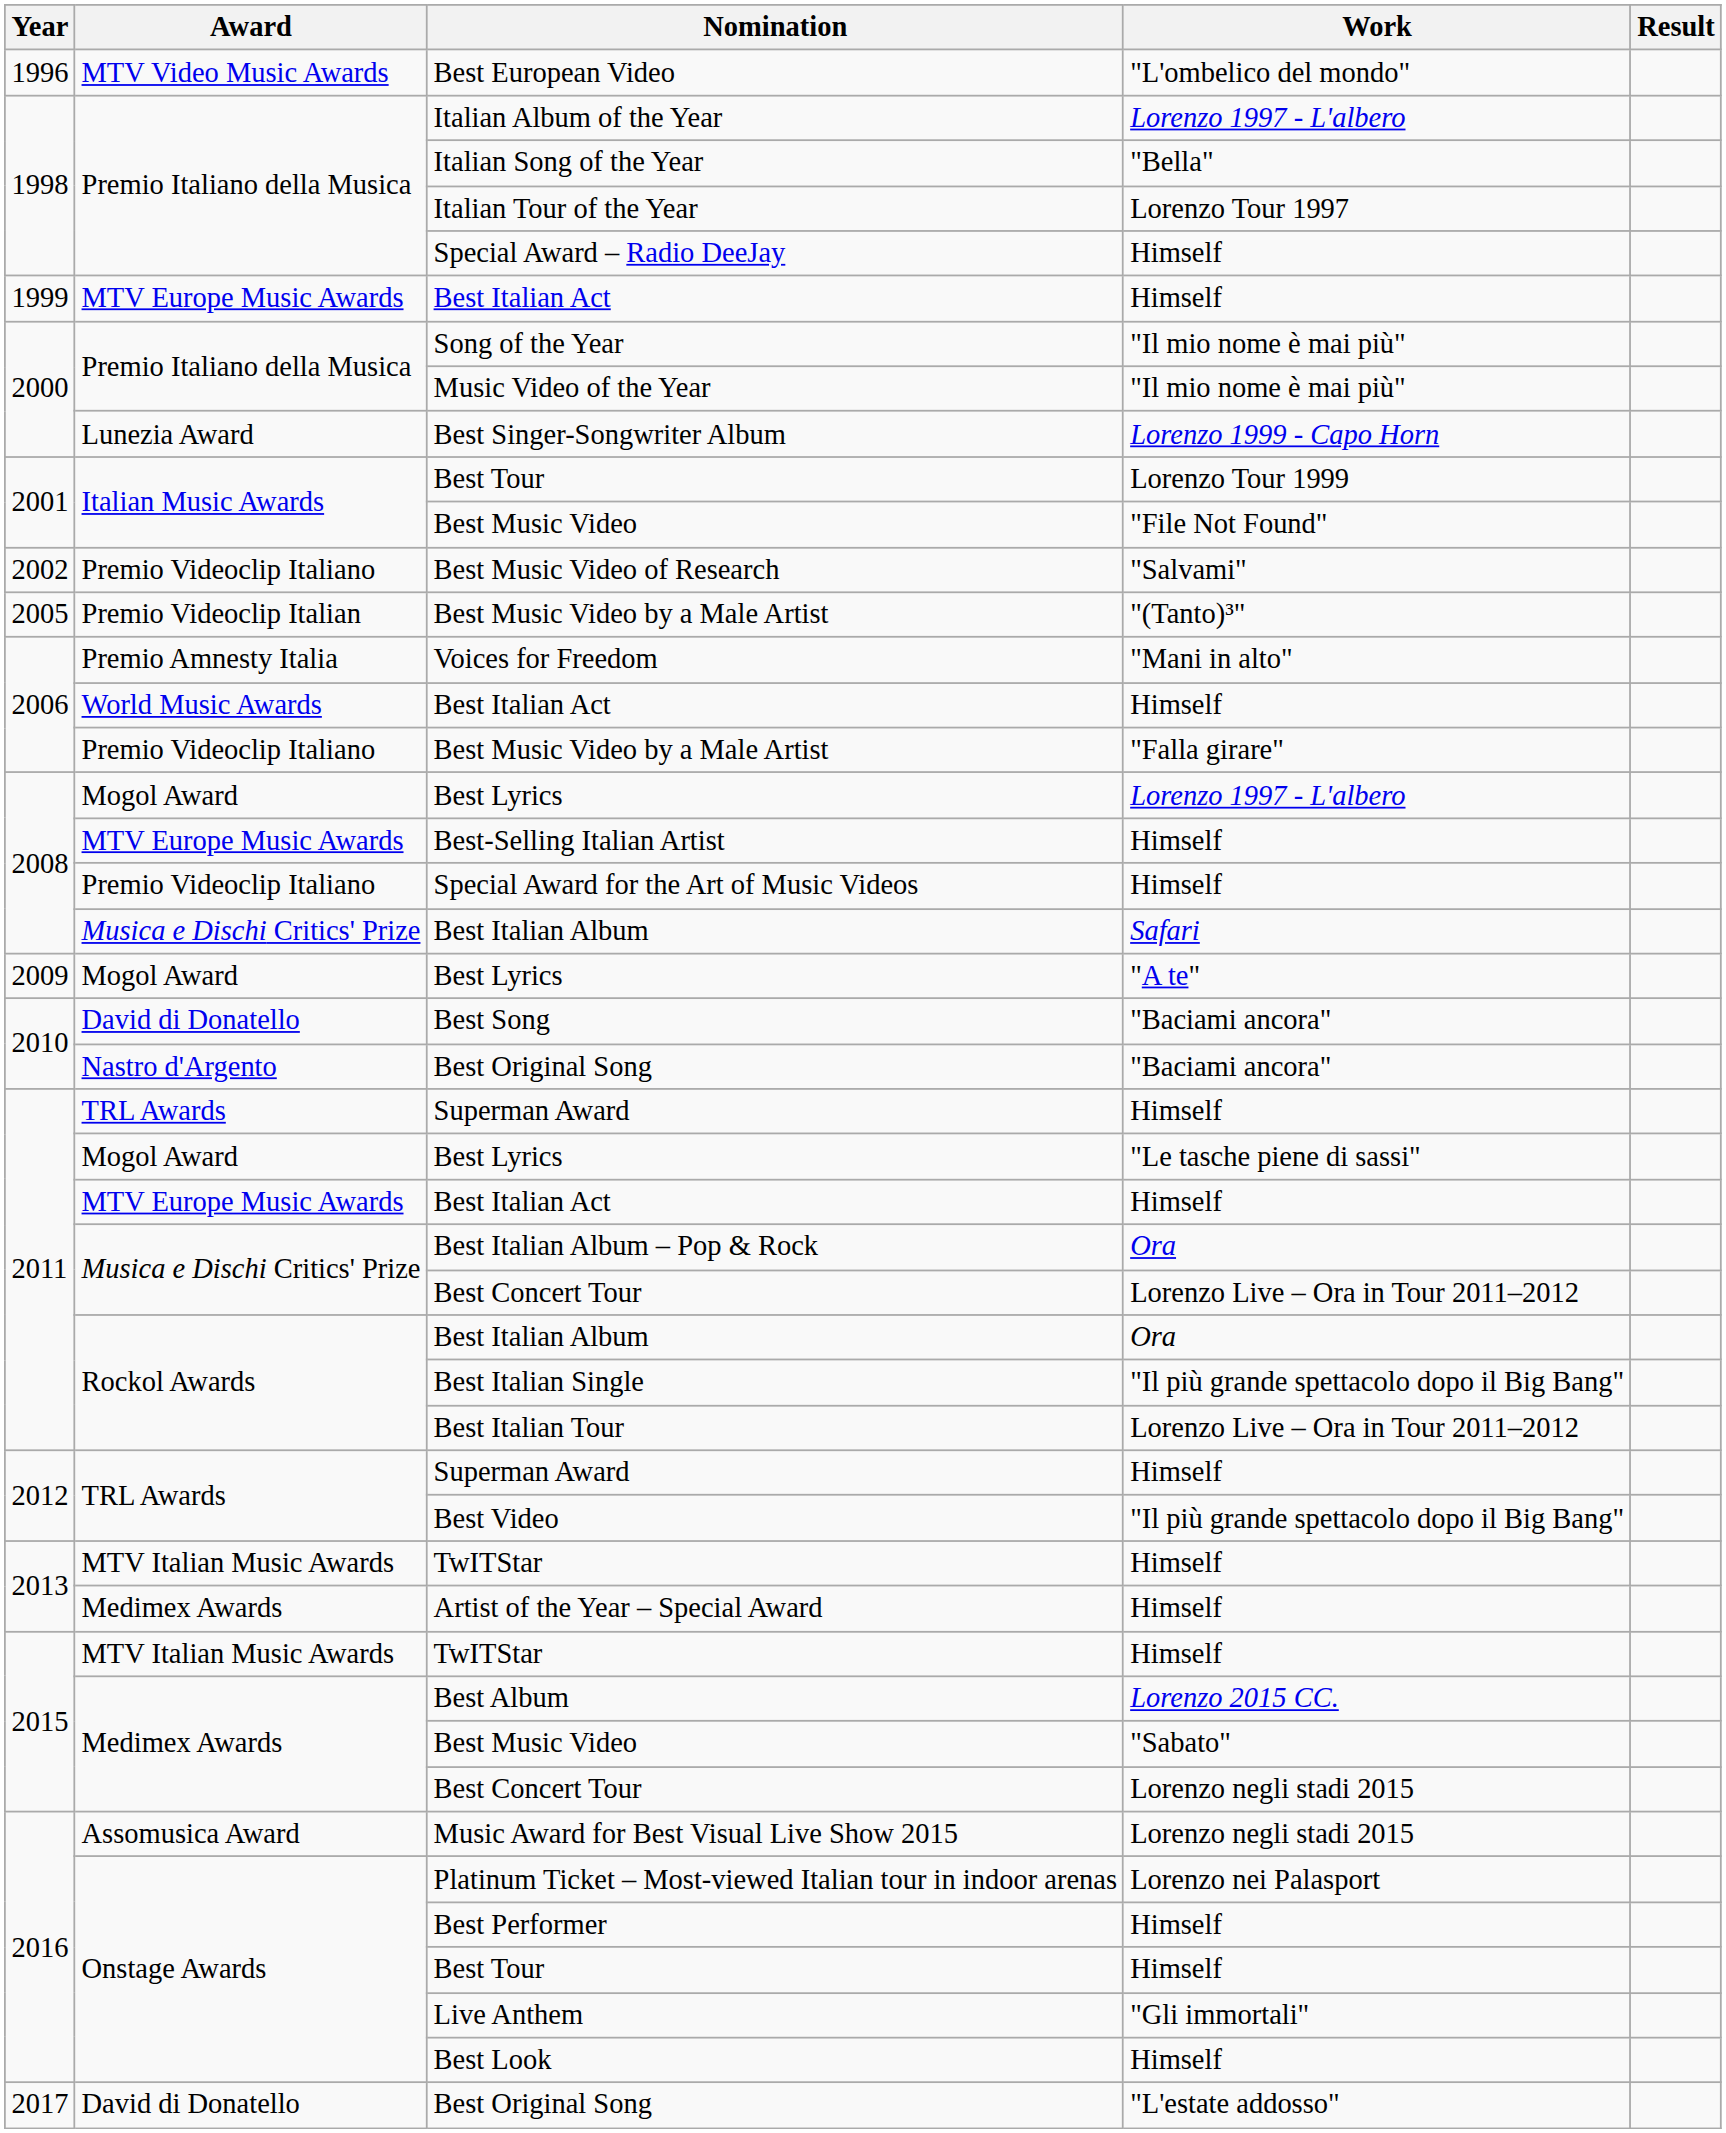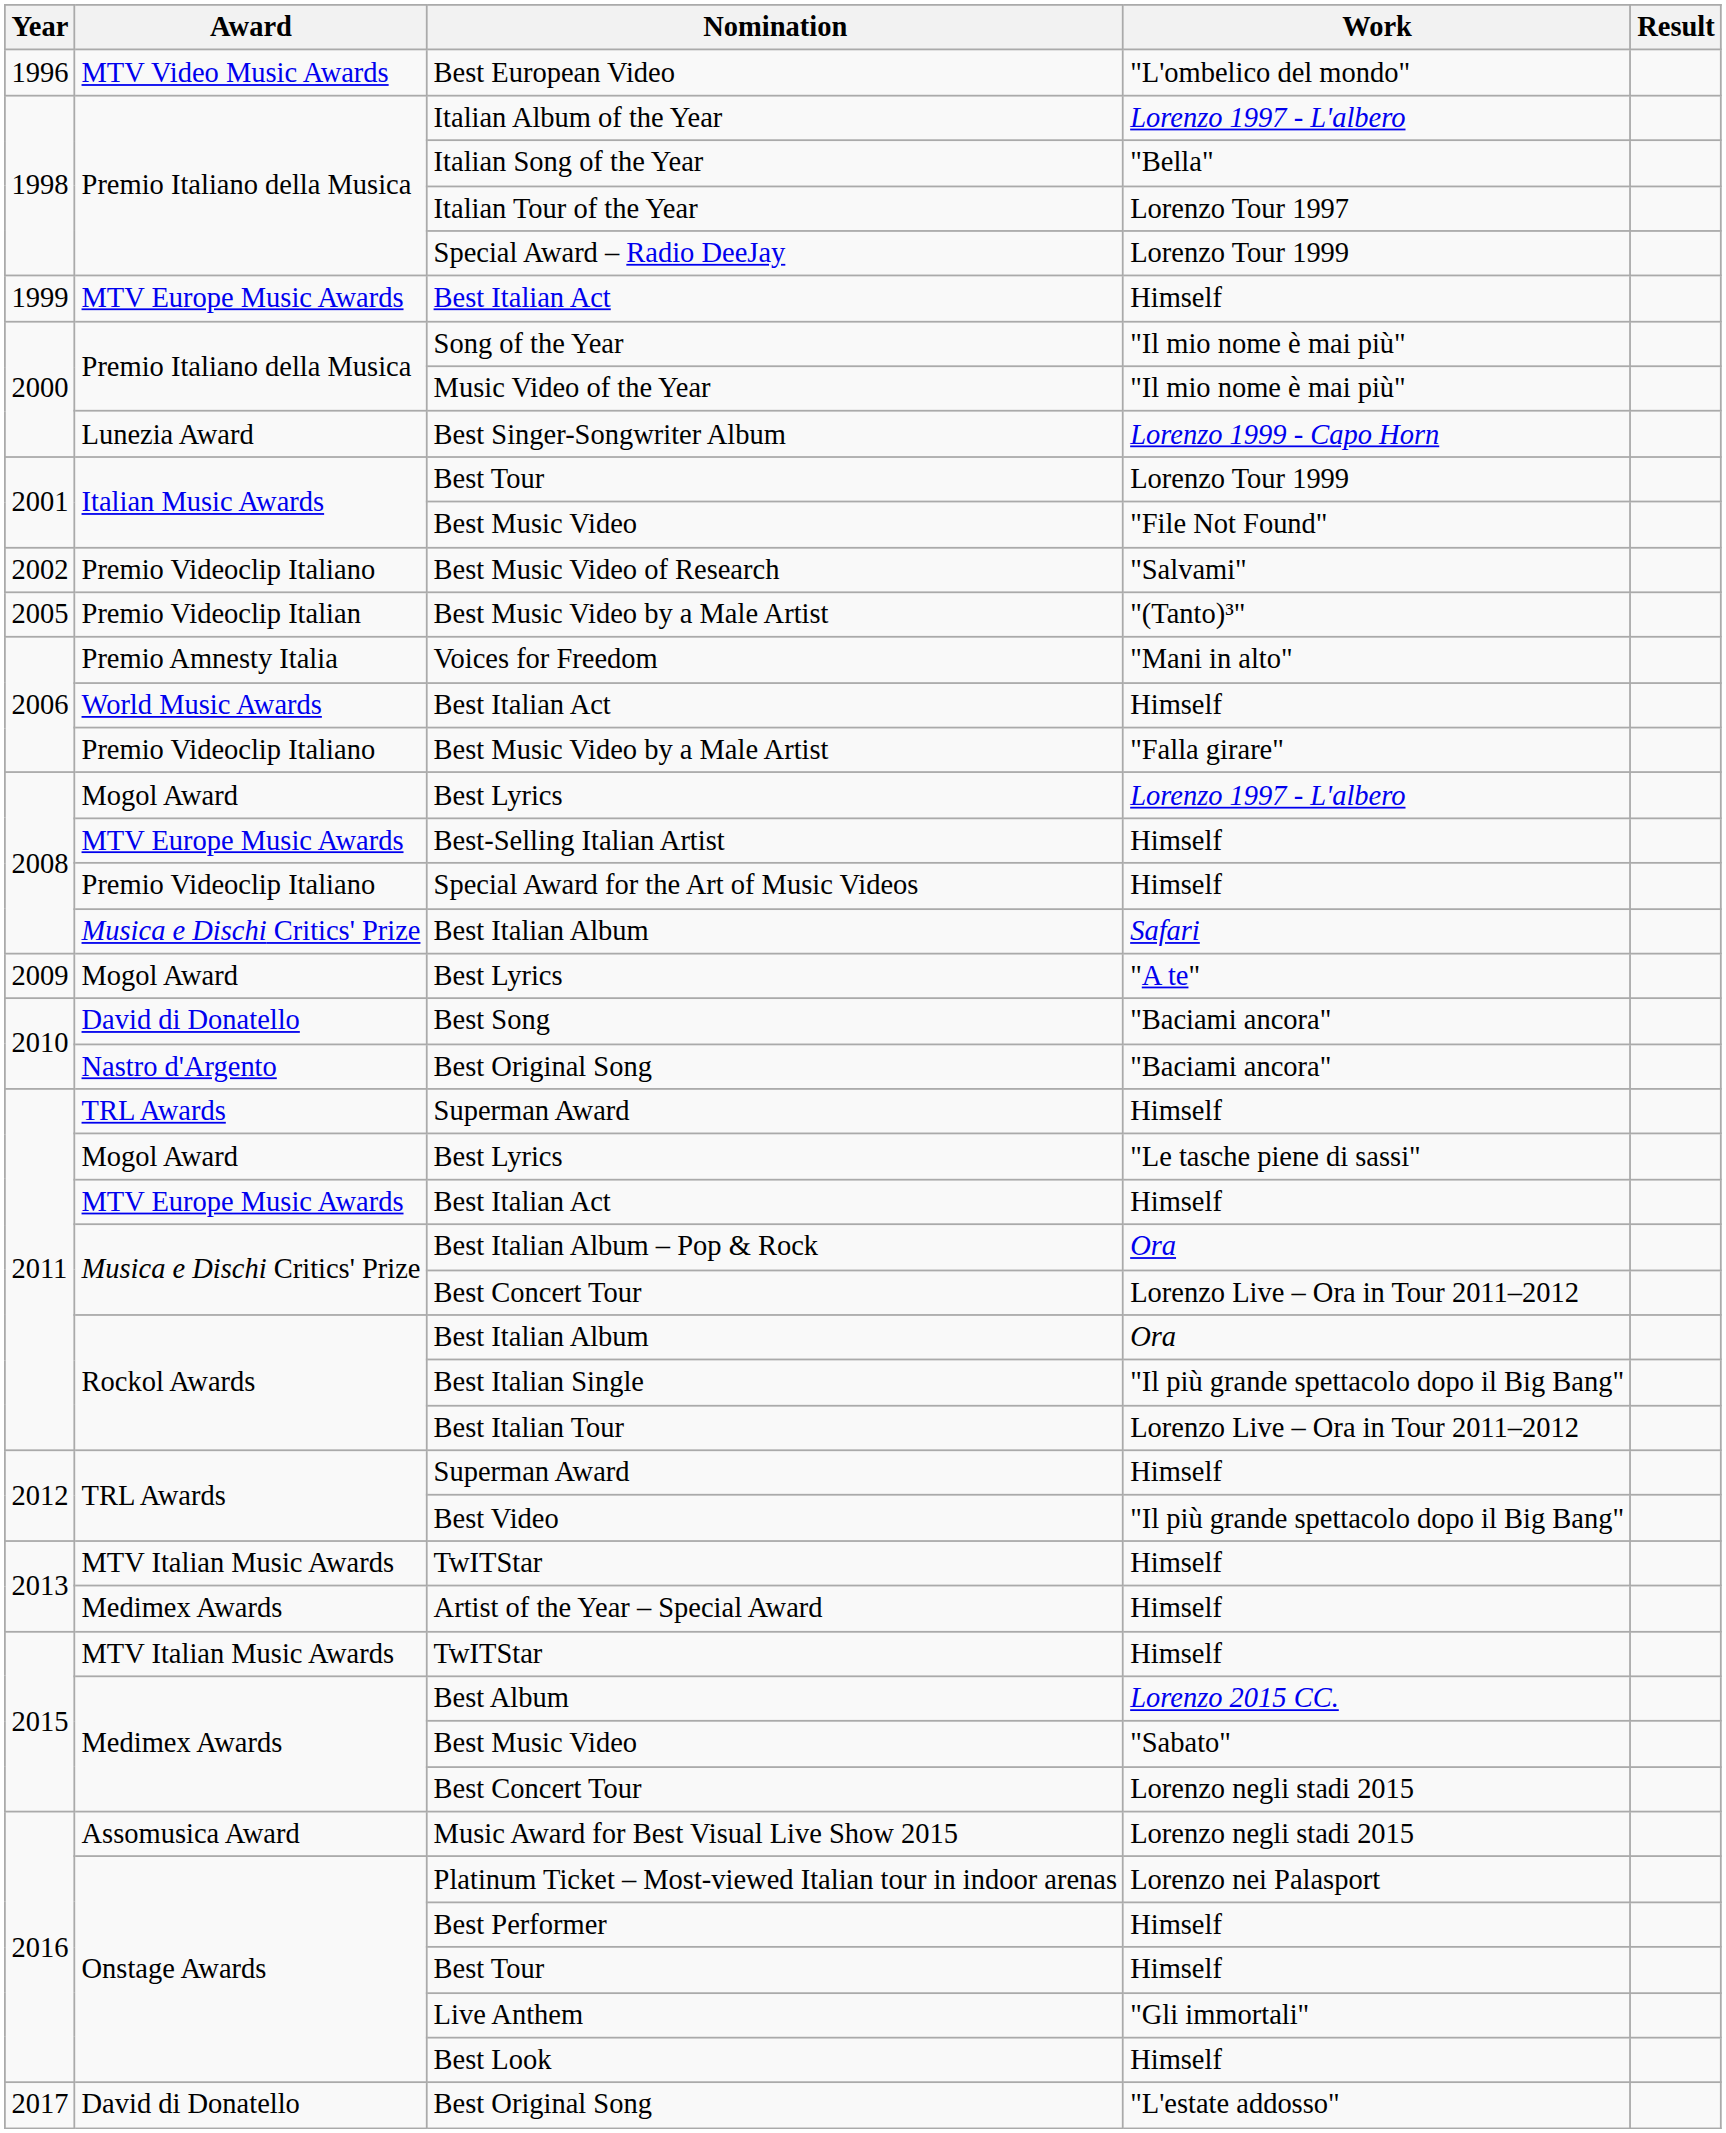Special Award – Radio DeeJay | Work: Himself -> Lorenzo Tour 1999
